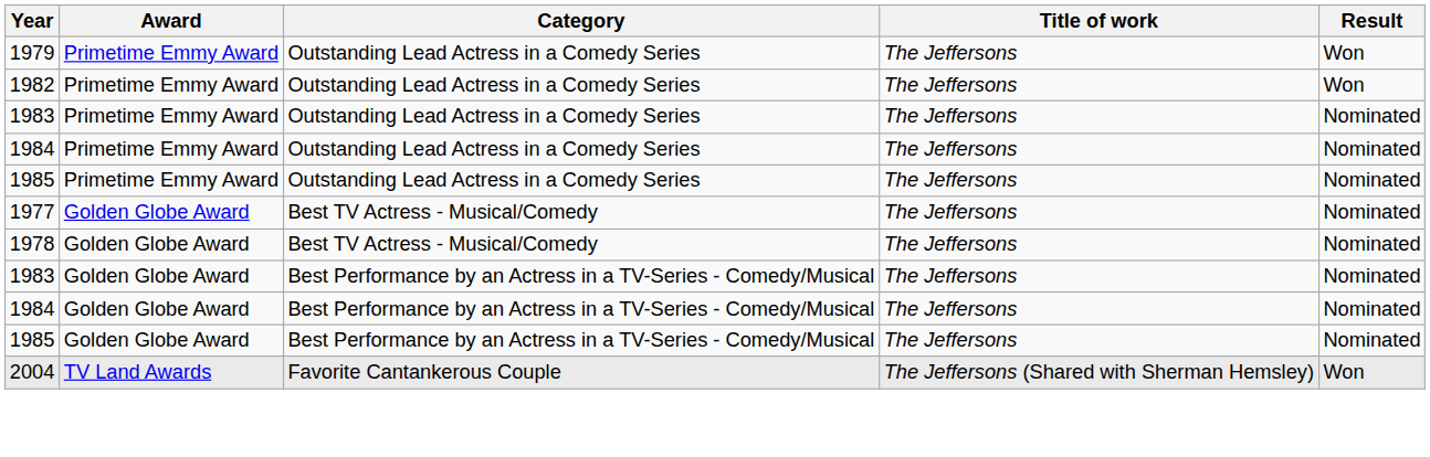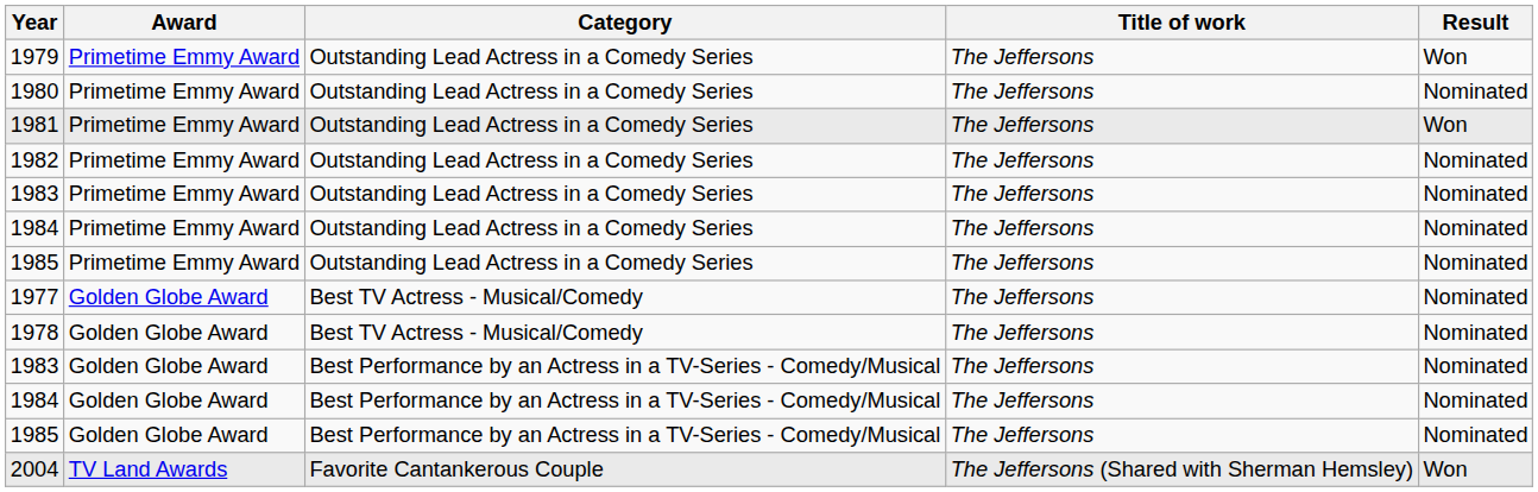+ row: 1980 | Primetime Emmy Award | Outstanding Lead Actress in a Comedy Series | The Jeffersons | Nominated
+ row: 1981 | Primetime Emmy Award | Outstanding Lead Actress in a Comedy Series | The Jeffersons | Won
1982 | Result: Won -> Nominated
